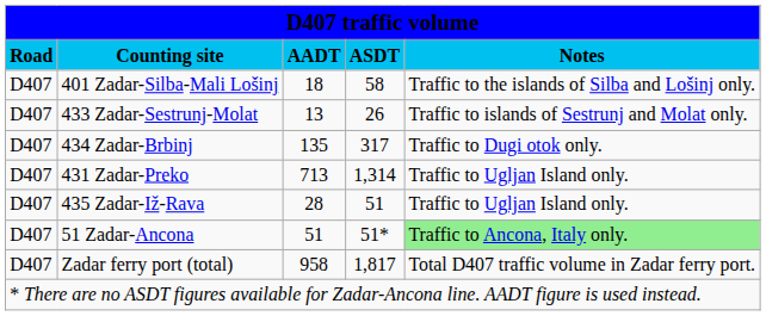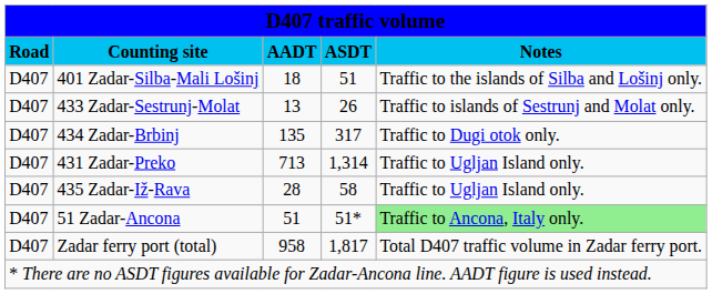401 Zadar-Silba-Mali Lošinj | column 4: 58 -> 51
435 Zadar-Iž-Rava | column 4: 51 -> 58
